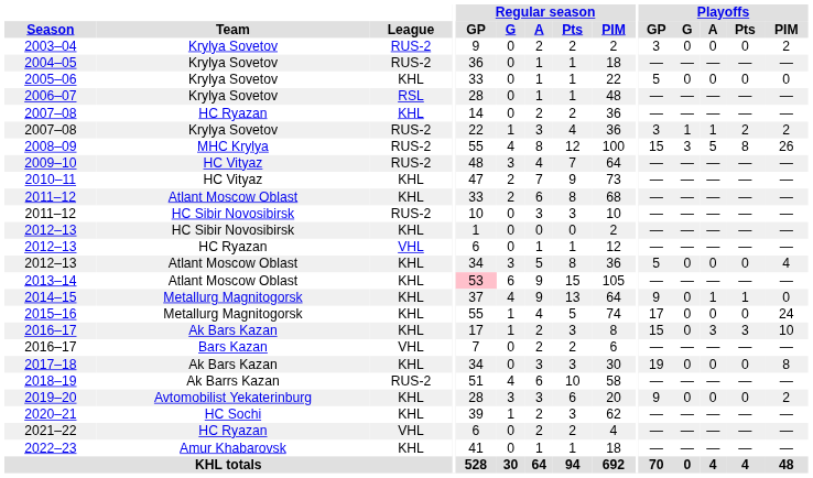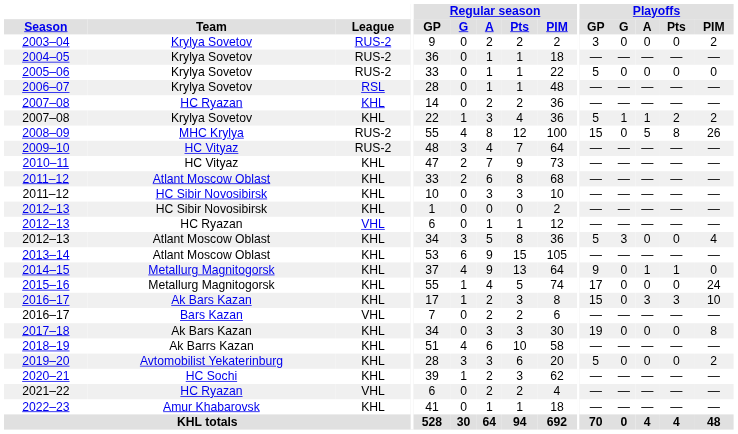2005–06 | League: KHL -> RUS-2
2007–08 / Krylya Sovetov | League: RUS-2 -> KHL
2007–08 / Krylya Sovetov | Playoffs / GP: 3 -> 5
2008–09 | Playoffs / G: 3 -> 0
2011–12 / HC Sibir Novosibirsk | League: RUS-2 -> KHL
2012–13 / Atlant Moscow Oblast | Playoffs / G: 0 -> 3
2013–14 | Regular season / GP: pink background -> no background
2018–19 | League: RUS-2 -> KHL
2019–20 | Playoffs / GP: 9 -> 5
